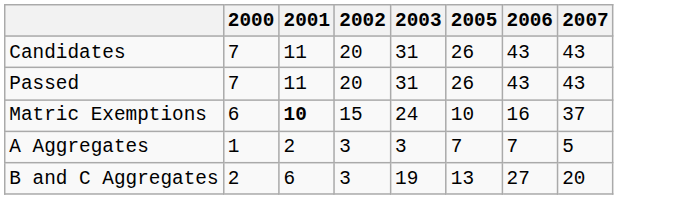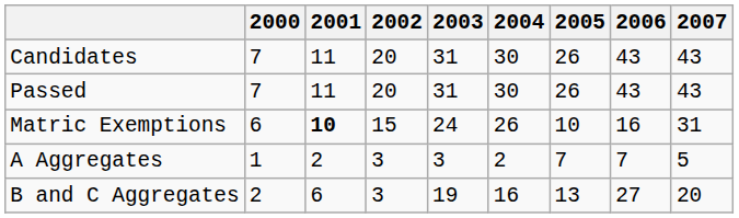+ column: 2004 | 30 | 30 | 26 | 2 | 16
Matric Exemptions | 2007: 37 -> 31
